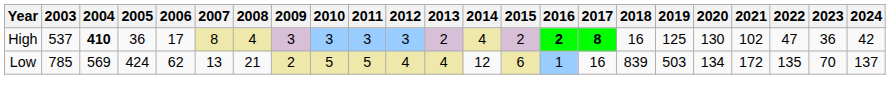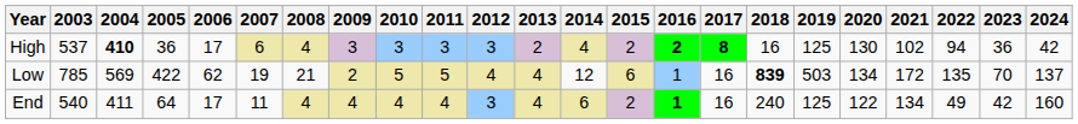High | 2007: 8 -> 6
High | 2022: 47 -> 94
Low | 2005: 424 -> 422
Low | 2007: 13 -> 19
Low | 2018: normal -> bold
+ row: End | 540 | 411 | 64 | 17 | 11 | 4 | 4 | 4 | 4 | 3 | 4 | 6 | 2 | 1 | 16 | 240 | 125 | 122 | 134 | 49 | 42 | 160
